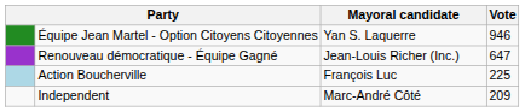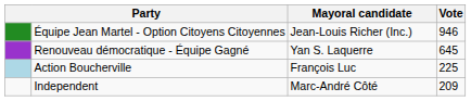Équipe Jean Martel - Option Citoyens Citoyennes | Mayoral candidate: Yan S. Laquerre -> Jean-Louis Richer (Inc.)
Renouveau démocratique - Équipe Gagné | Mayoral candidate: Jean-Louis Richer (Inc.) -> Yan S. Laquerre
Renouveau démocratique - Équipe Gagné | Vote: 647 -> 645
